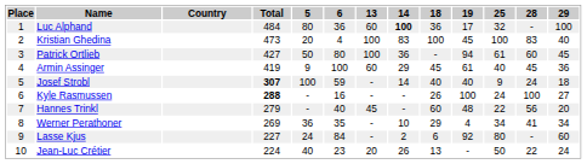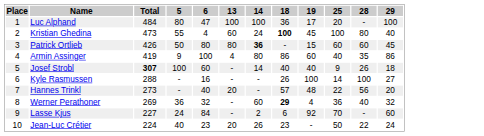- column: Country
Luc Alphand | 6: 36 -> 47
Luc Alphand | 13: 60 -> 100
Luc Alphand | 14: bold -> normal
Luc Alphand | 25: 32 -> 20
Kristian Ghedina | 5: 20 -> 55
Kristian Ghedina | 13: 100 -> 60
Kristian Ghedina | 14: 83 -> 24
Kristian Ghedina | 18: normal -> bold
Kristian Ghedina | 28: 83 -> 80
Patrick Ortlieb | Total: 427 -> 426
Patrick Ortlieb | 13: 100 -> 80
Patrick Ortlieb | 14: normal -> bold
Patrick Ortlieb | 19: 94 -> 15
Patrick Ortlieb | 25: 61 -> 60
Armin Assinger | 13: 60 -> 4
Armin Assinger | 14: 29 -> 80
Armin Assinger | 18: 45 -> 86
Armin Assinger | 19: 61 -> 60
Armin Assinger | 28: 45 -> 35
Armin Assinger | 29: 36 -> 86
Josef Strobl | 6: 59 -> 60
Josef Strobl | 28: 24 -> 26
Kyle Rasmussen | Total: bold -> normal
Kyle Rasmussen | 25: 24 -> 14
Hannes Trinkl | Total: 279 -> 273
Hannes Trinkl | 13: 45 -> 20
Hannes Trinkl | 18: 60 -> 57
Werner Perathoner | 6: 35 -> 32
Werner Perathoner | 14: 10 -> 60
Werner Perathoner | 18: normal -> bold
Werner Perathoner | 25: 34 -> 36
Werner Perathoner | 28: 41 -> 40
Werner Perathoner | 29: 34 -> 32
Lasse Kjus | 25: 80 -> 70
Jean-Luc Crétier | 18: 13 -> 23
